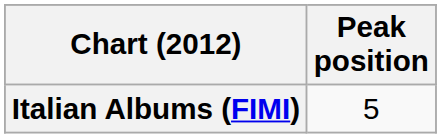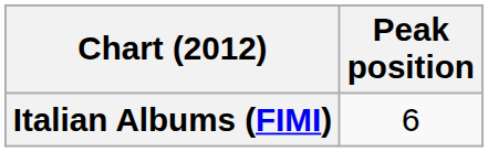Italian Albums (FIMI) | Peak position: 5 -> 6
